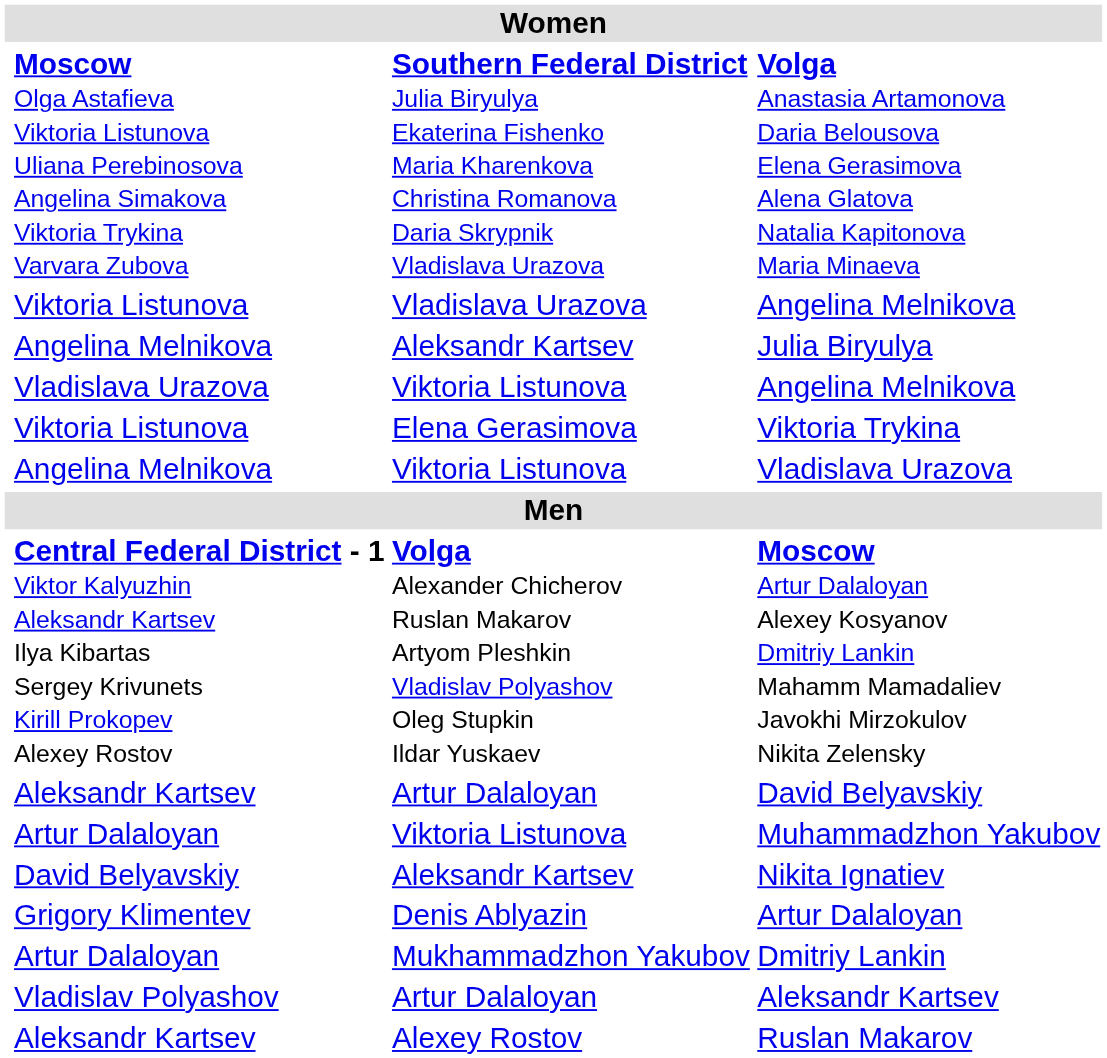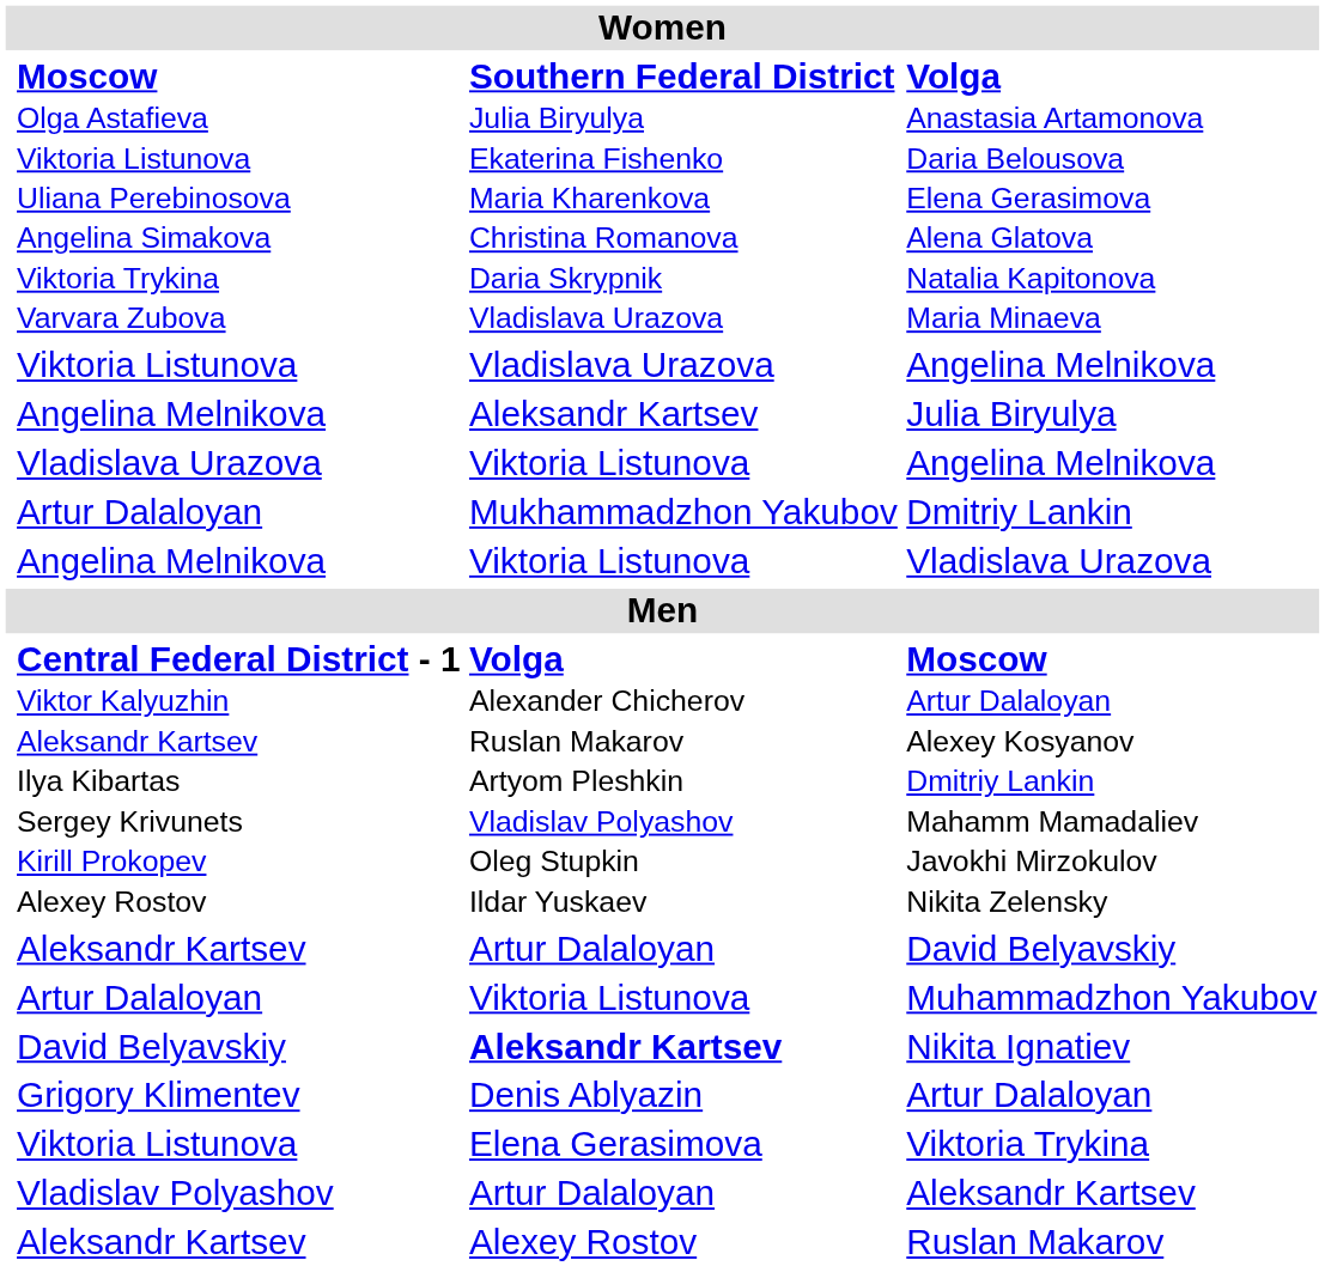rows swapped: Viktoria Trykina <-> Dmitriy Lankin
Nikita Ignatiev | column 3: normal -> bold
